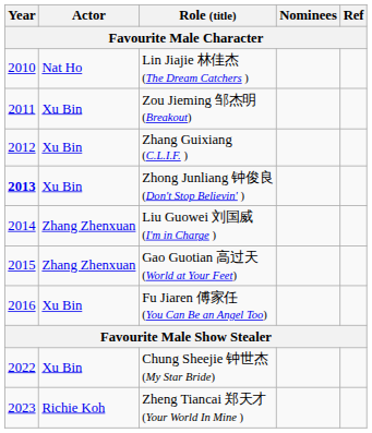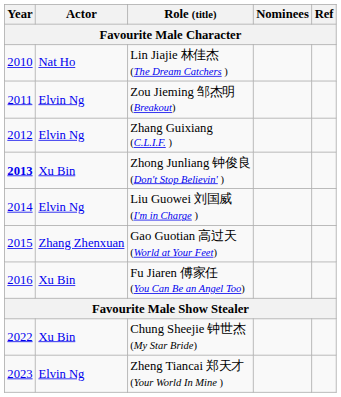Zou Jieming 邹杰明 (Breakout) | Actor: Xu Bin -> Elvin Ng
Zhang Guixiang (C.L.I.F. ) | Actor: Xu Bin -> Elvin Ng
Liu Guowei 刘国威 (I'm in Charge ) | Actor: Zhang Zhenxuan -> Elvin Ng
Zheng Tiancai 郑天才 (Your World In Mine ) | Actor: Richie Koh -> Elvin Ng
